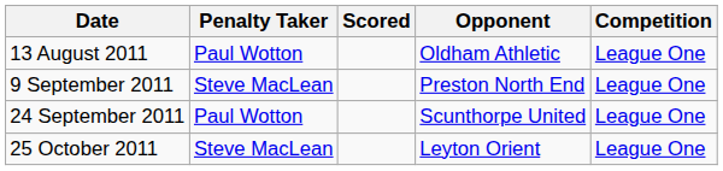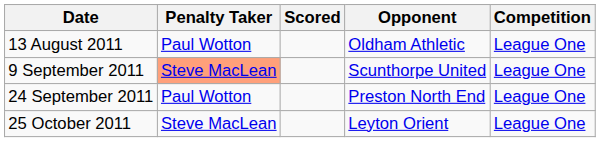9 September 2011 | Penalty Taker: no background -> lightsalmon background
9 September 2011 | Opponent: Preston North End -> Scunthorpe United
24 September 2011 | Opponent: Scunthorpe United -> Preston North End
